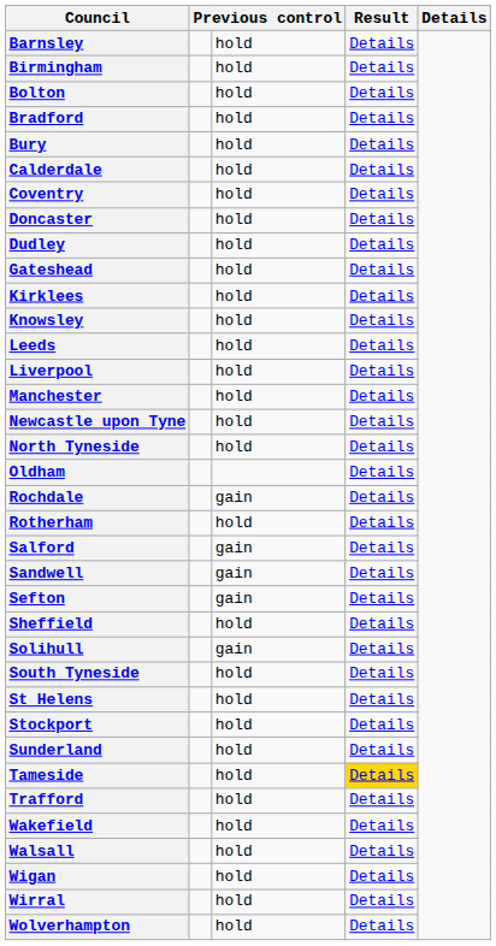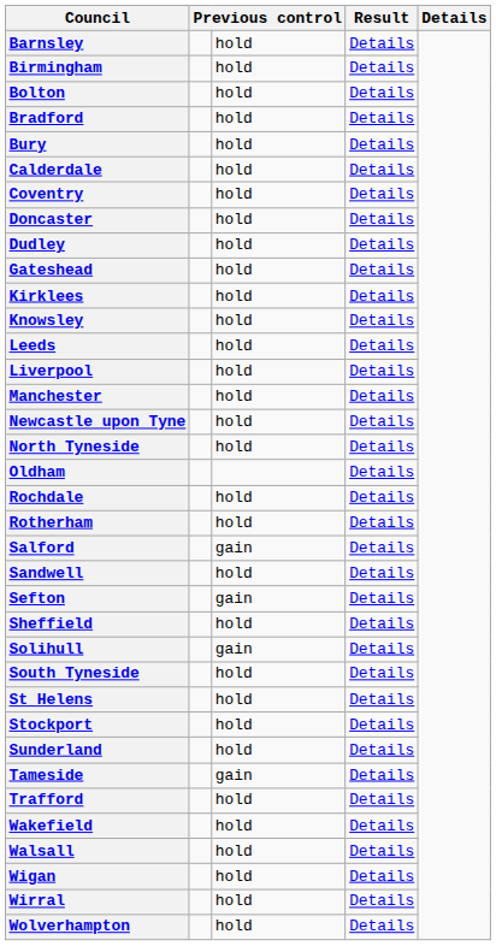Rochdale | column 3: gain -> hold
Sandwell | column 3: gain -> hold
Tameside | column 3: hold -> gain
Tameside | column 4: gold background -> no background
